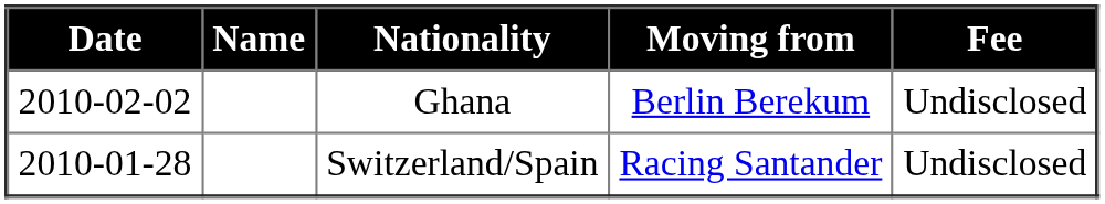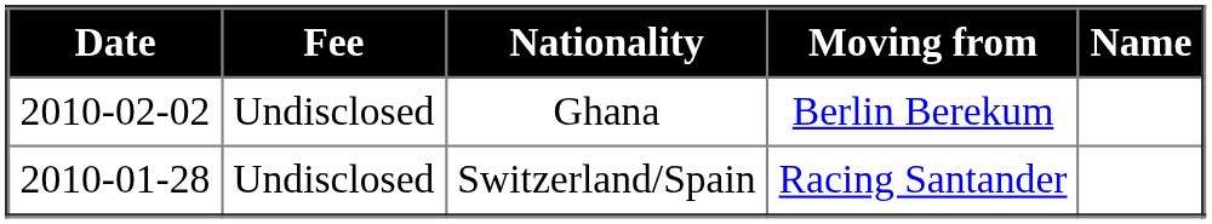columns swapped: Name <-> Fee
